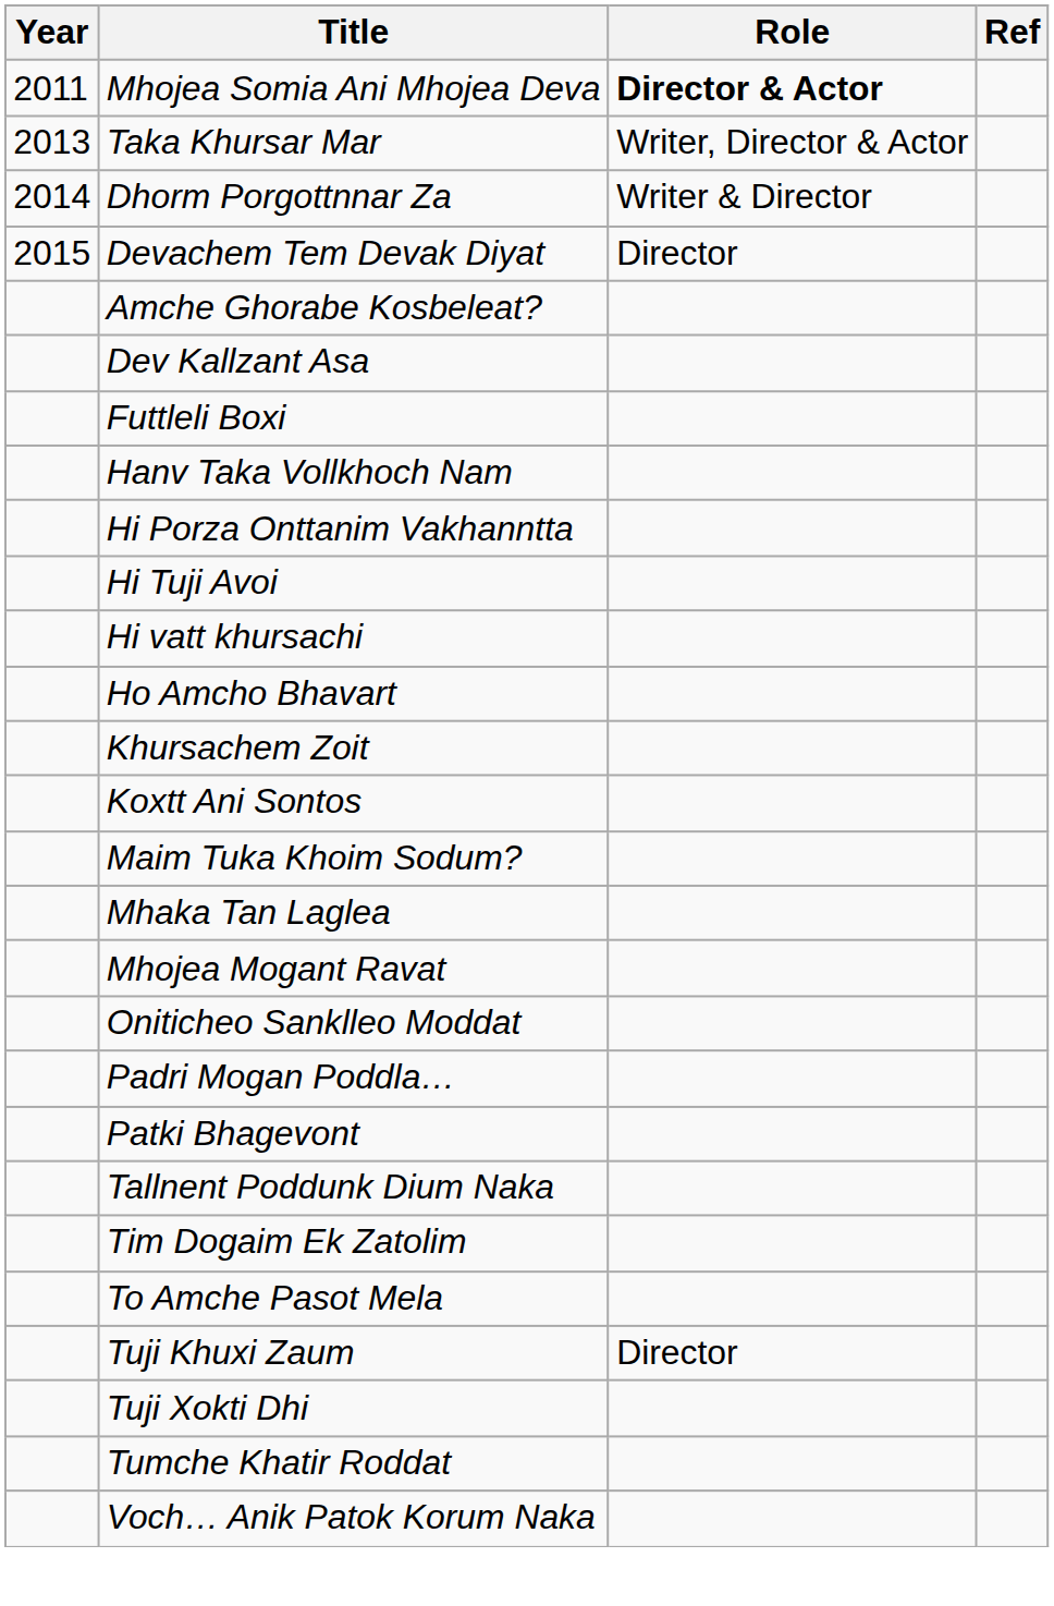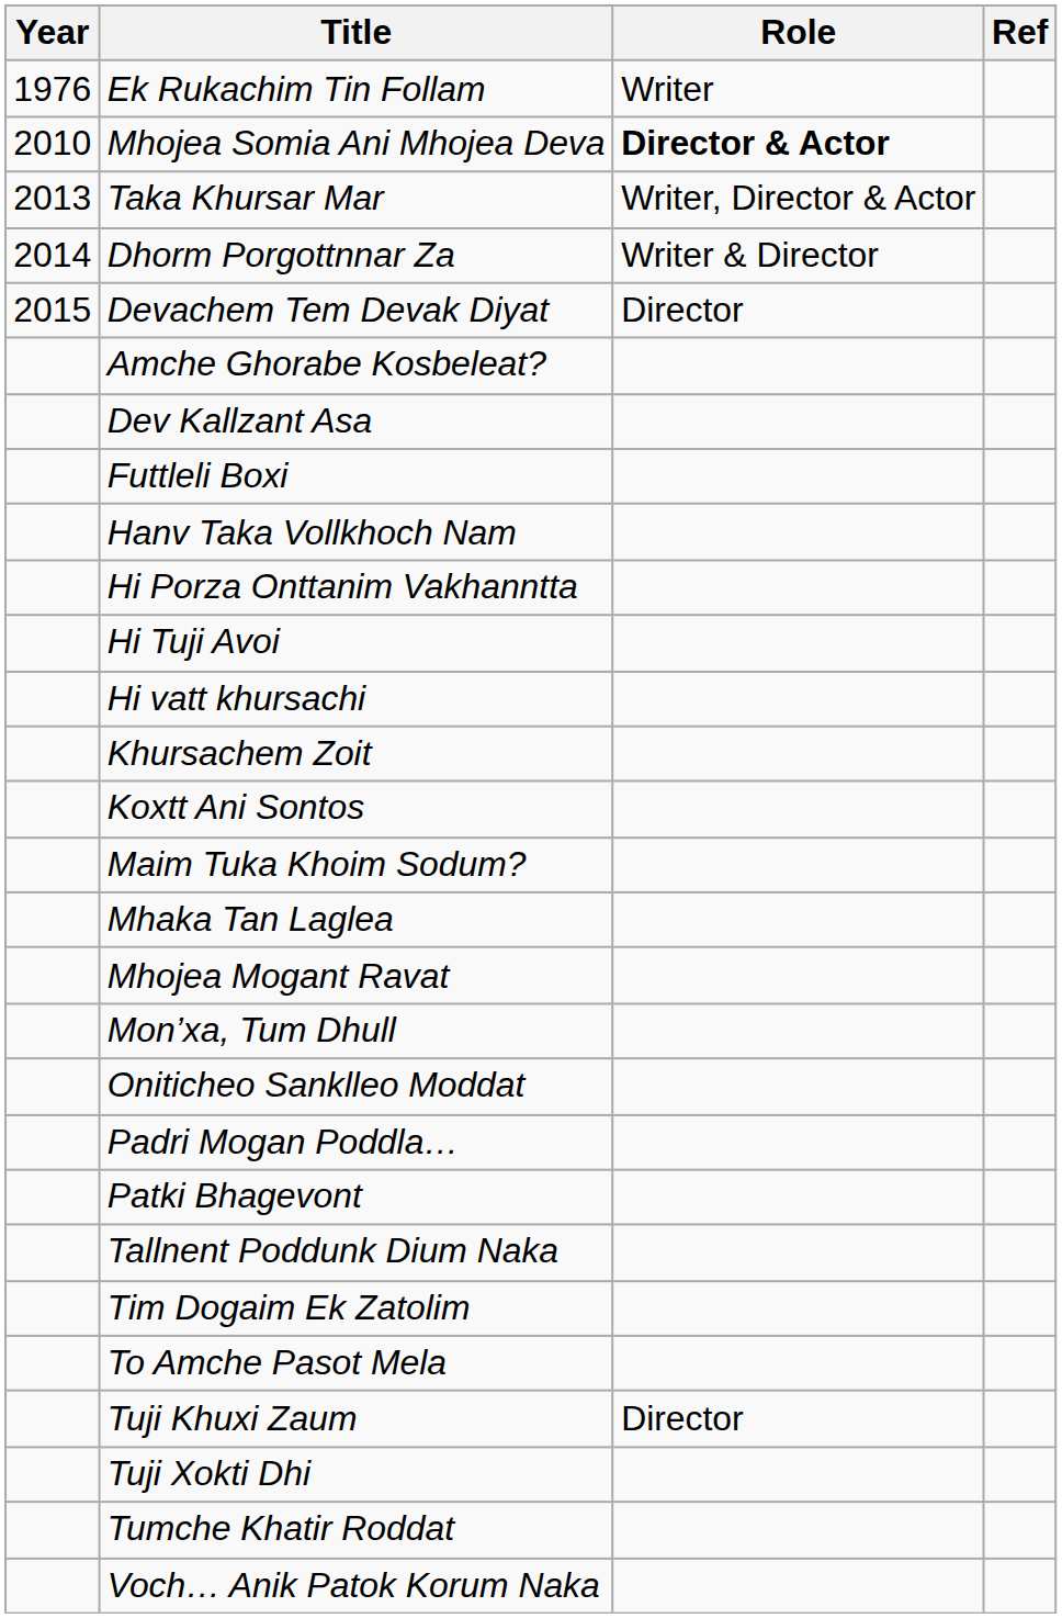+ row: 1976 | Ek Rukachim Tin Follam | Writer
Mhojea Somia Ani Mhojea Deva | Year: 2011 -> 2010
- row: Ho Amcho Bhavart
+ row: Mon’xa, Tum Dhull
